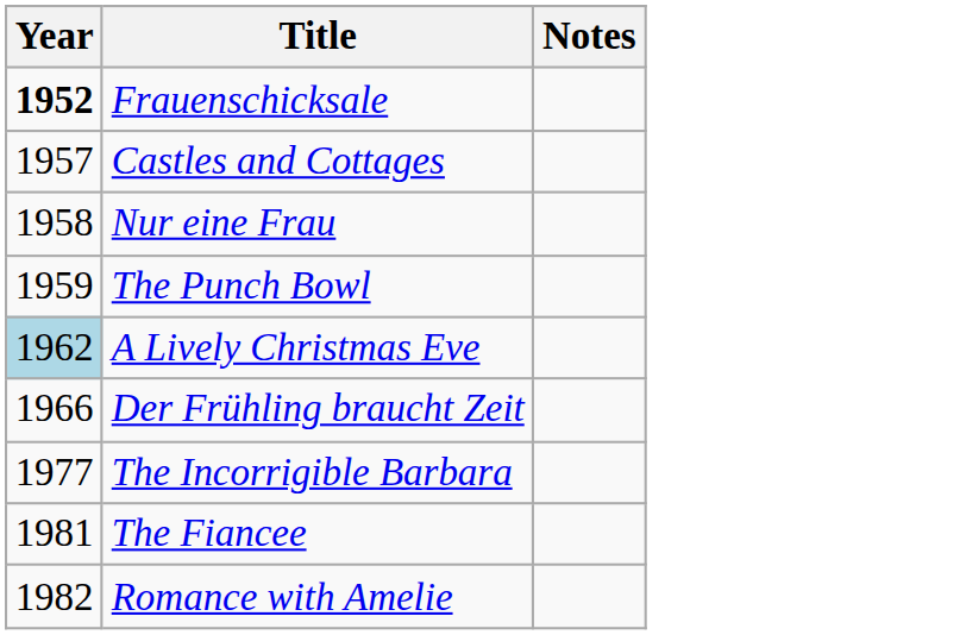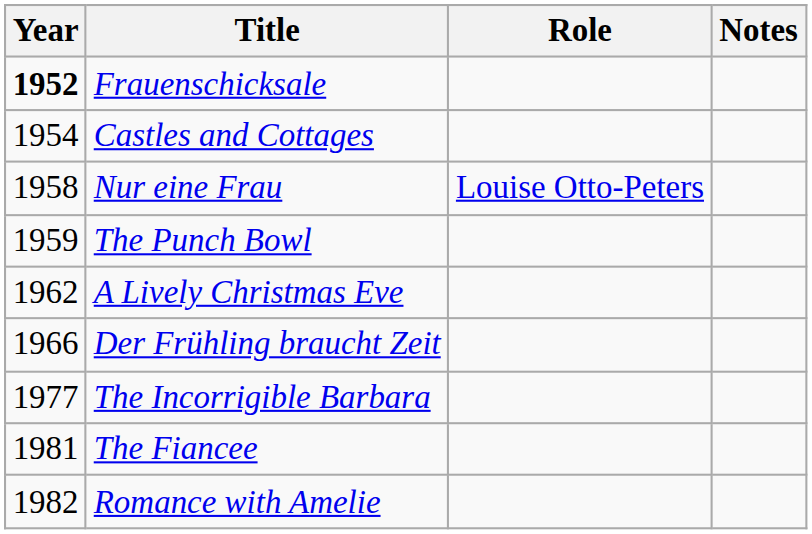+ column: Role | Louise Otto-Peters
Castles and Cottages | Year: 1957 -> 1954
A Lively Christmas Eve | Year: lightblue background -> no background
